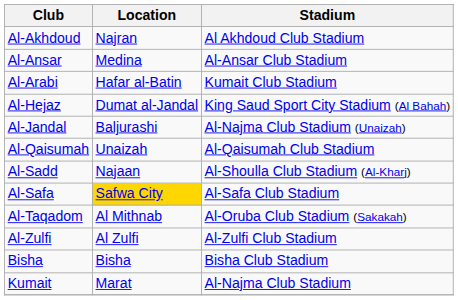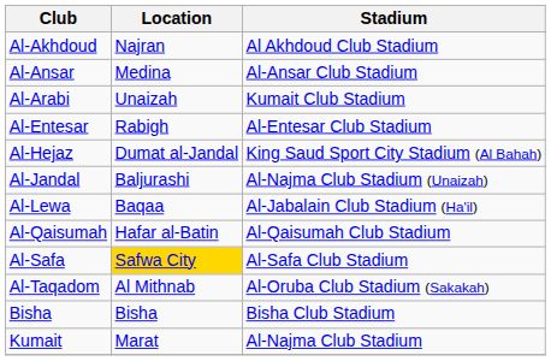Al-Arabi | Location: Hafar al-Batin -> Unaizah
+ row: Al-Entesar | Rabigh | Al-Entesar Club Stadium
+ row: Al-Lewa | Baqaa | Al-Jabalain Club Stadium (Ha'il)
Al-Qaisumah | Location: Unaizah -> Hafar al-Batin
- row: Al-Sadd | Najaan | Al-Shoulla Club Stadium (Al-Kharj)
- row: Al-Zulfi | Al Zulfi | Al-Zulfi Club Stadium
